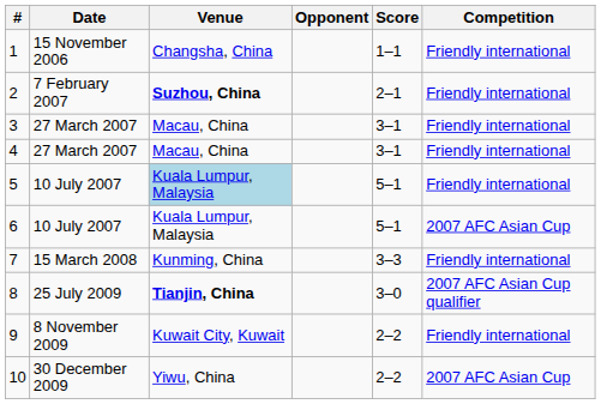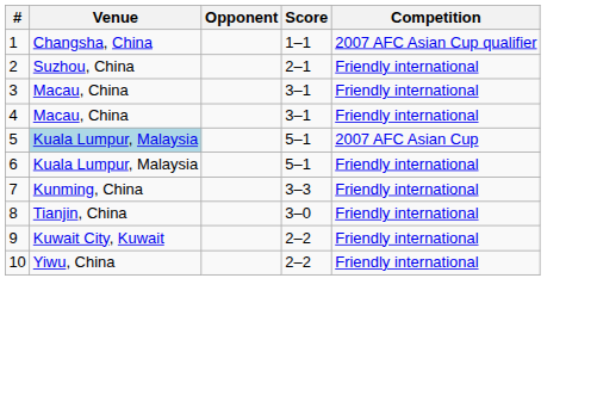- column: Date | 15 November 2006 | 7 February 2007 | 27 March 2007 | 27 March 2007 | 10 July 2007 | 10 July 2007 | 15 March 2008 | 25 July 2009 | 8 November 2009 | 30 December 2009
1 | Competition: Friendly international -> 2007 AFC Asian Cup qualifier
2 | Venue: bold -> normal
5 | Competition: Friendly international -> 2007 AFC Asian Cup
6 | Competition: 2007 AFC Asian Cup -> Friendly international
8 | Venue: bold -> normal
8 | Competition: 2007 AFC Asian Cup qualifier -> Friendly international
10 | Competition: 2007 AFC Asian Cup -> Friendly international
